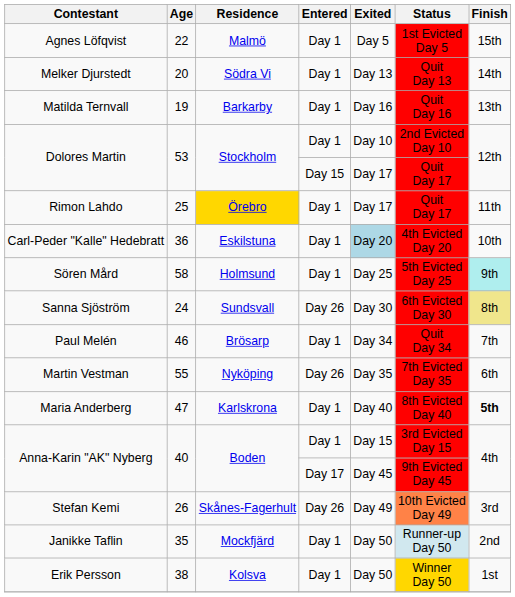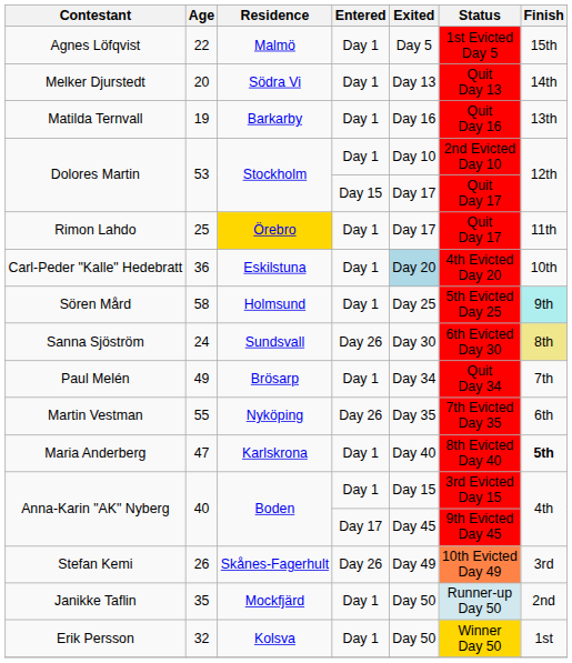Paul Melén | Age: 46 -> 49
Erik Persson | Age: 38 -> 32
